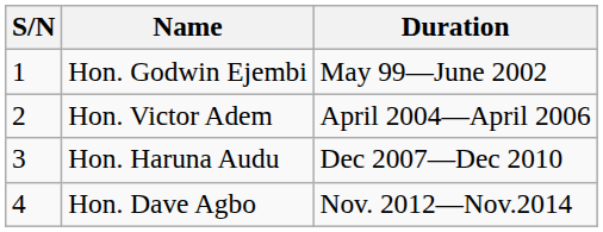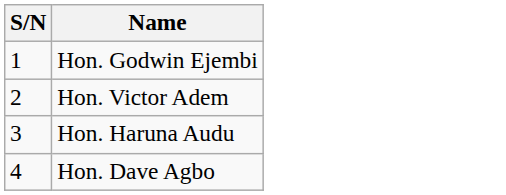- column: Duration | May 99—June 2002 | April 2004—April 2006 | Dec 2007—Dec 2010 | Nov. 2012—Nov.2014
